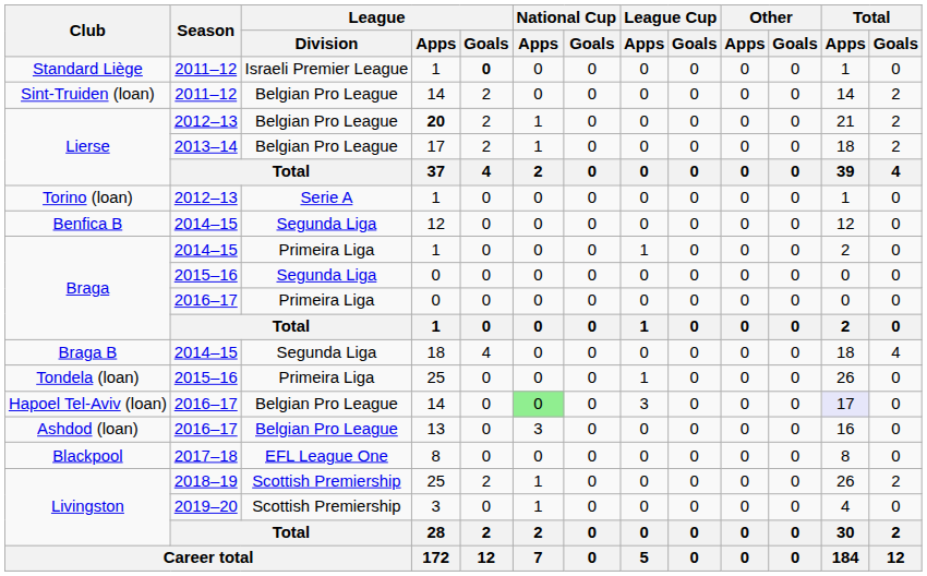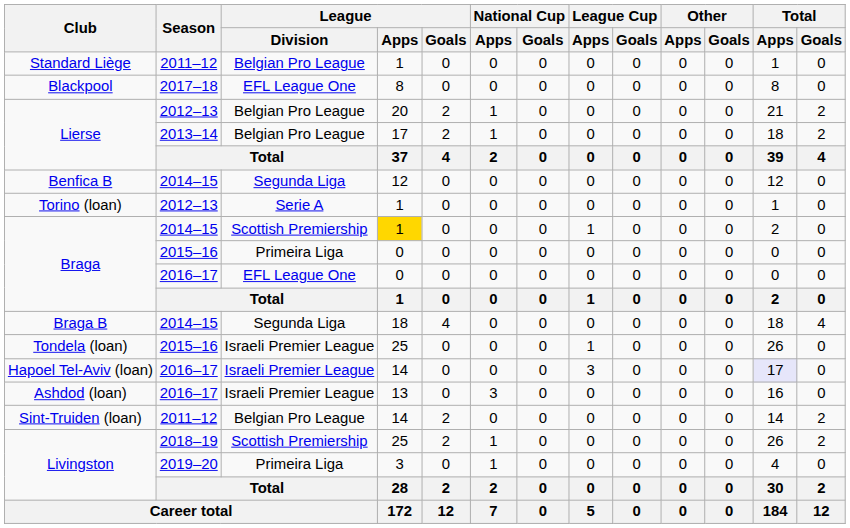Standard Liège | League / Division: Israeli Premier League -> Belgian Pro League
Standard Liège | League / Goals: bold -> normal
rows swapped: Sint-Truiden (loan) <-> Blackpool
Lierse / 2012–13 | League / Apps: bold -> normal
rows swapped: Torino (loan) <-> Benfica B
Braga / 2014–15 | League / Division: Primeira Liga -> Scottish Premiership
Braga / 2014–15 | League / Apps: no background -> gold background
Braga / 2015–16 | League / Division: Segunda Liga -> Primeira Liga
Braga / 2016–17 | League / Division: Primeira Liga -> EFL League One
Tondela (loan) | League / Division: Primeira Liga -> Israeli Premier League
Hapoel Tel-Aviv (loan) | League / Division: Belgian Pro League -> Israeli Premier League
Hapoel Tel-Aviv (loan) | National Cup / Apps: lightgreen background -> no background
Ashdod (loan) | League / Division: Belgian Pro League -> Israeli Premier League
Livingston / 2019–20 | League / Division: Scottish Premiership -> Primeira Liga
